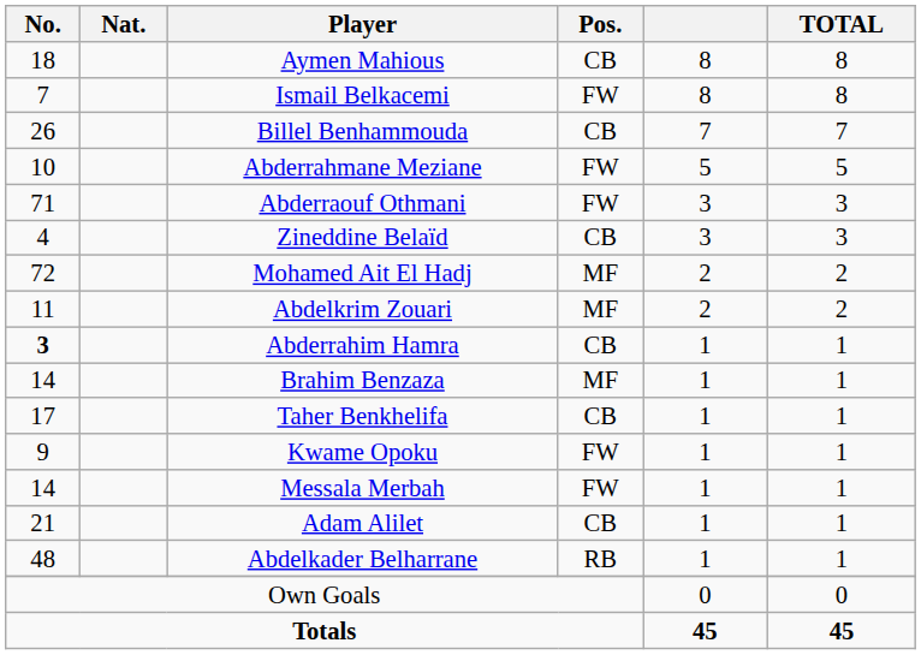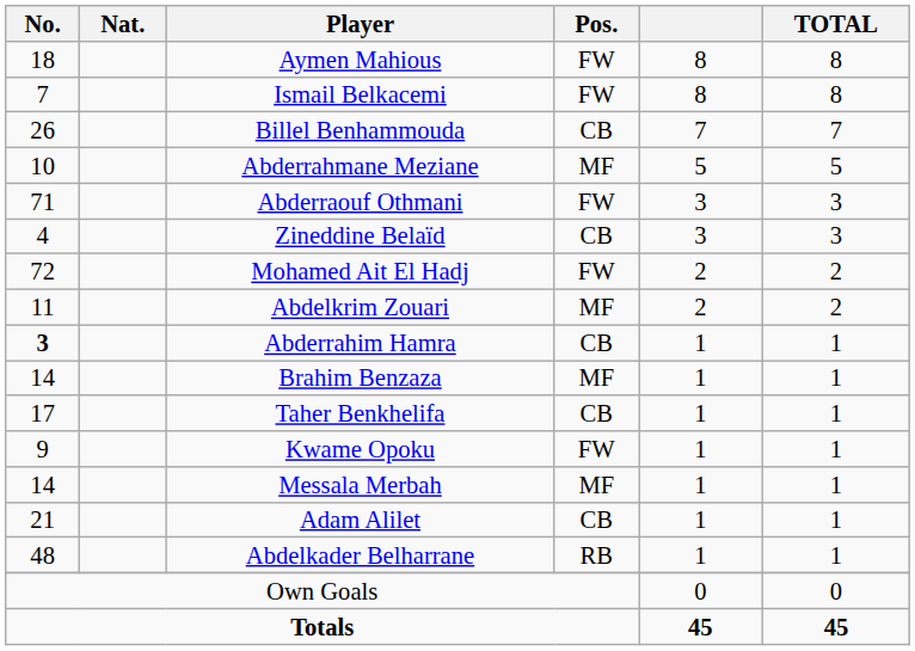Aymen Mahious | Pos.: CB -> FW
Abderrahmane Meziane | Pos.: FW -> MF
Mohamed Ait El Hadj | Pos.: MF -> FW
Messala Merbah | Pos.: FW -> MF
